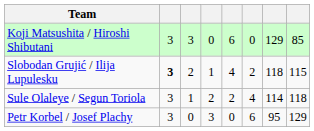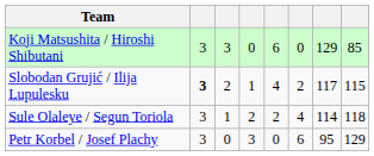Slobodan Grujić / Ilija Lupulesku | column 7: 118 -> 117
